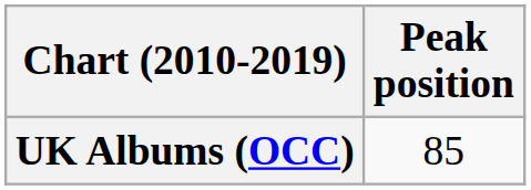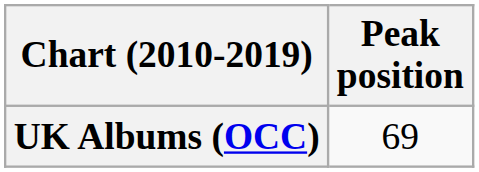UK Albums (OCC) | Peak position: 85 -> 69
